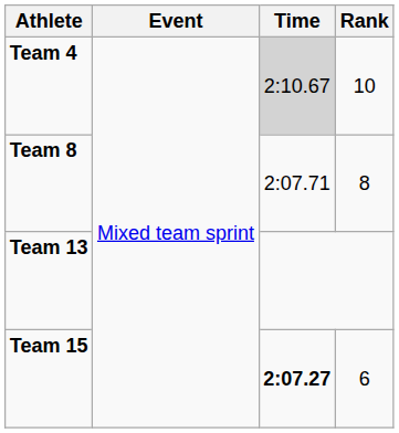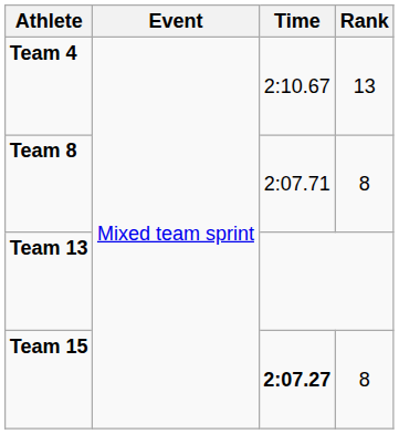Team 4 | Time: lightgrey background -> no background
Team 4 | Rank: 10 -> 13
Team 15 | Rank: 6 -> 8
